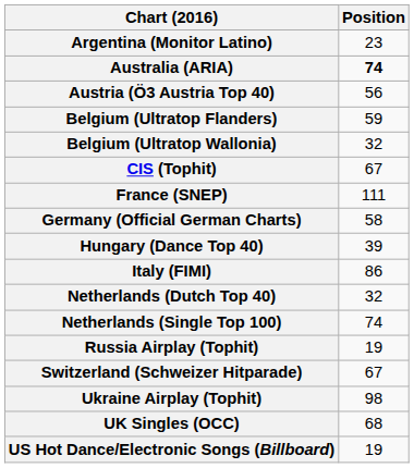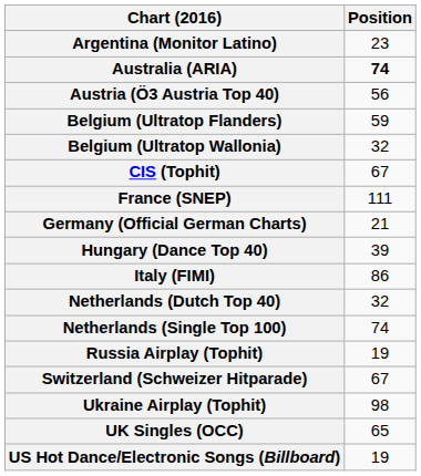Germany (Official German Charts) | Position: 58 -> 21
UK Singles (OCC) | Position: 68 -> 65
